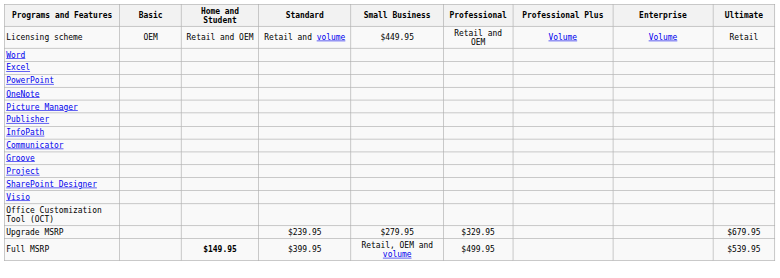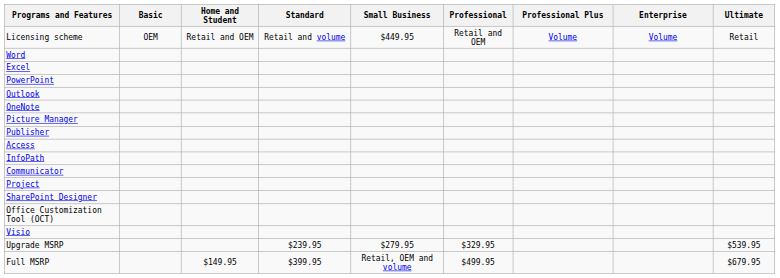+ row: Outlook
+ row: Access
- row: Groove
rows swapped: Visio <-> Office Customization Tool (OCT)
Upgrade MSRP | Ultimate: $679.95 -> $539.95
Full MSRP | Home and Student: bold -> normal
Full MSRP | Ultimate: $539.95 -> $679.95
